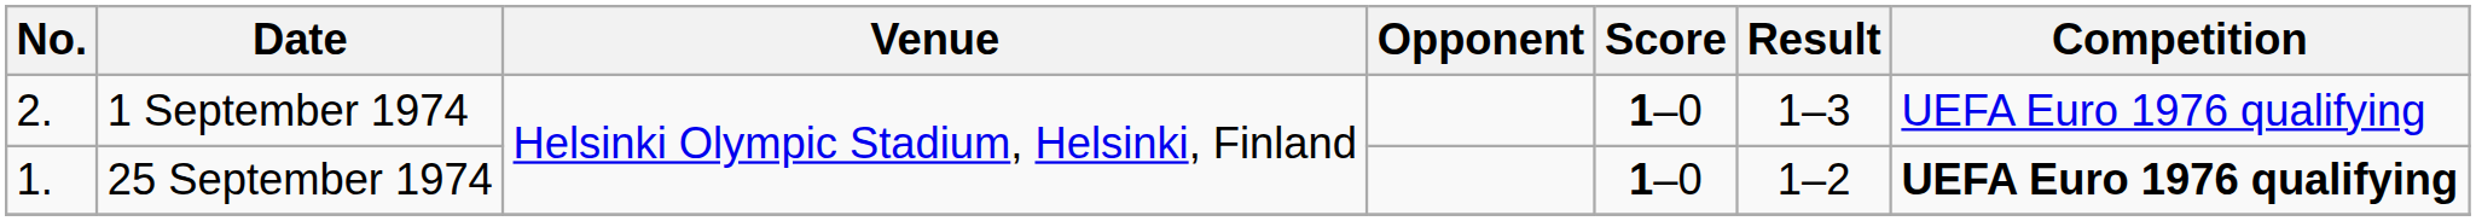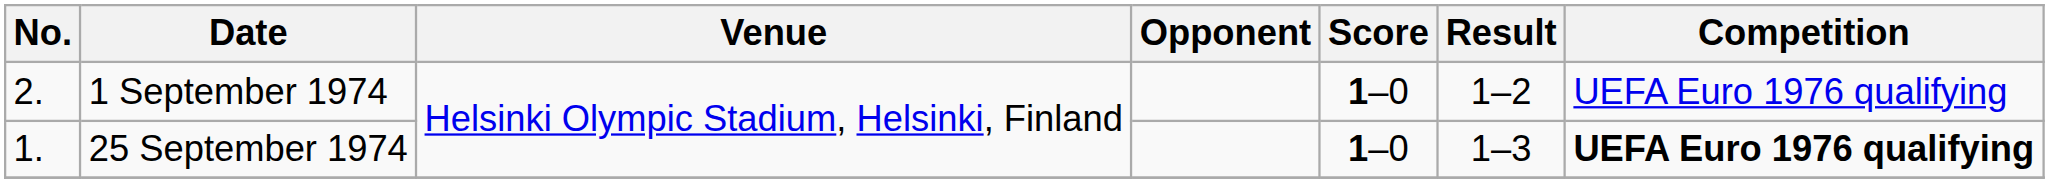1 September 1974 | Result: 1–3 -> 1–2
25 September 1974 | Result: 1–2 -> 1–3
